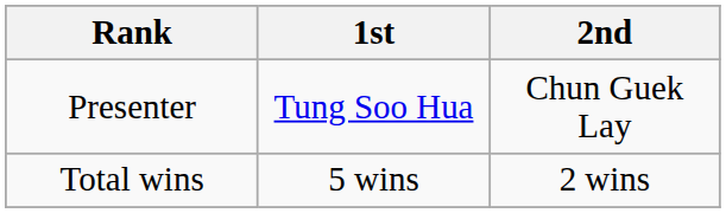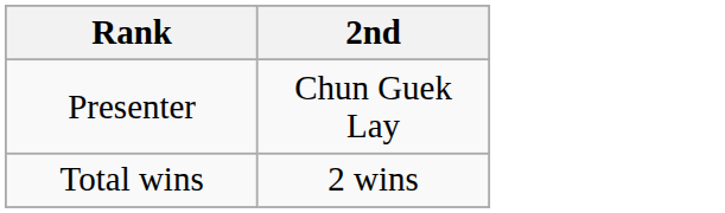- column: 1st | Tung Soo Hua | 5 wins
